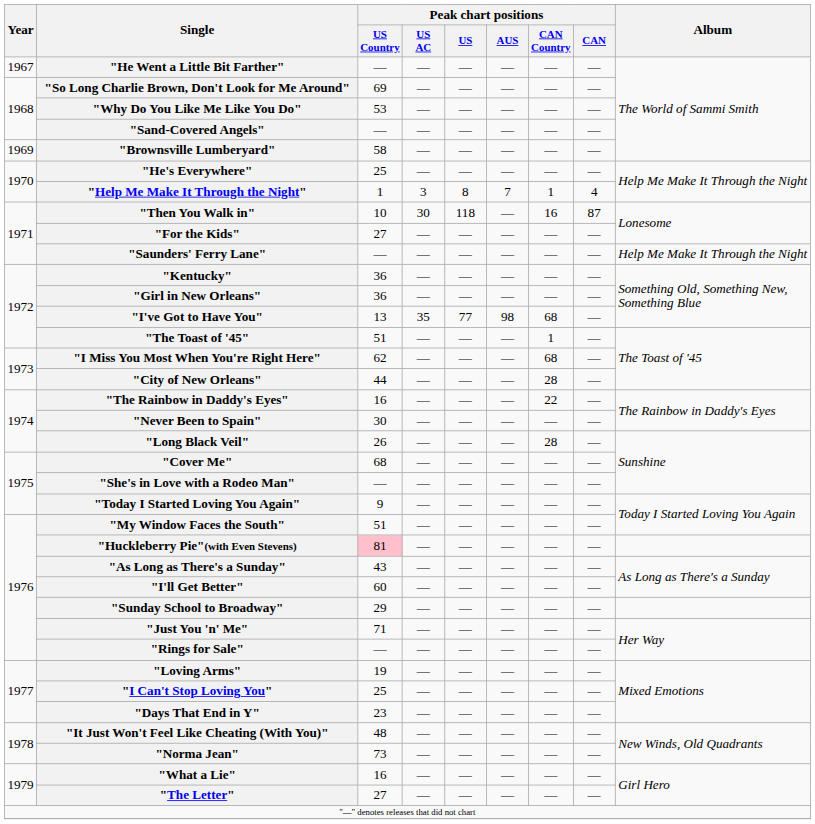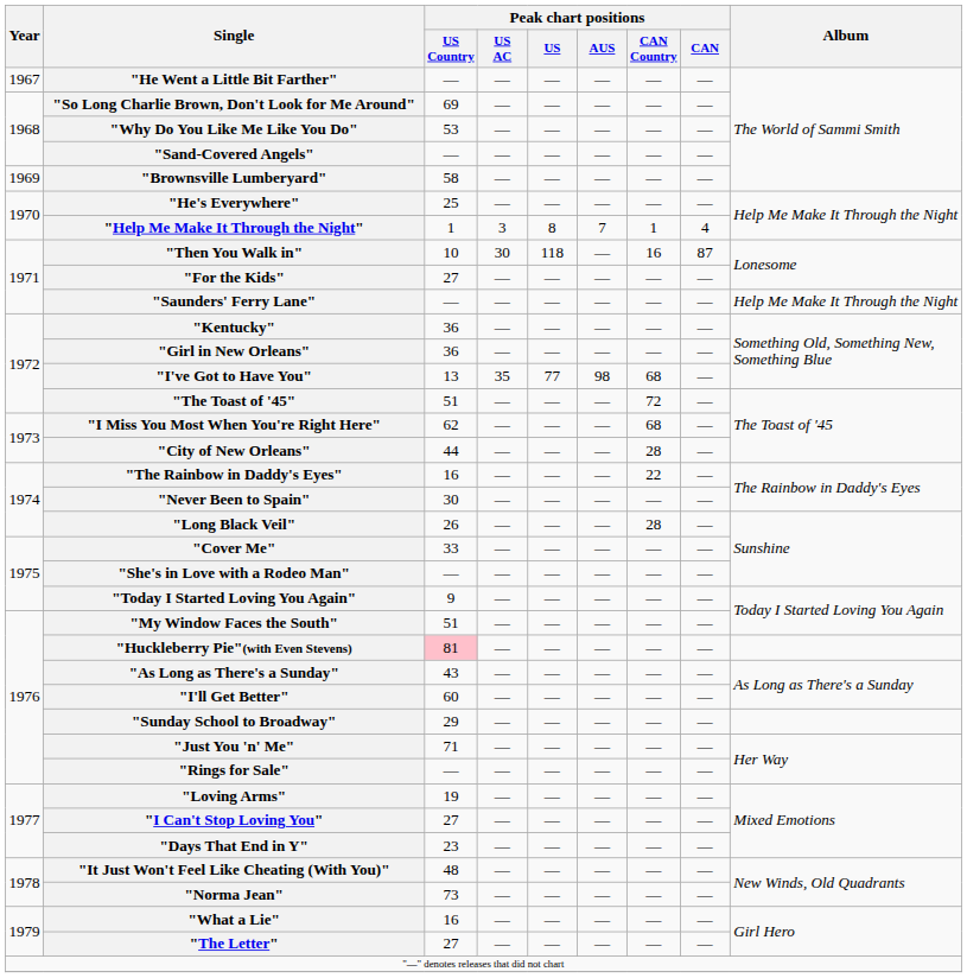"The Toast of '45" | Peak chart positions / CAN Country: 1 -> 72
"Cover Me" | Peak chart positions / US Country: 68 -> 33
"I Can't Stop Loving You" | Peak chart positions / US Country: 25 -> 27
